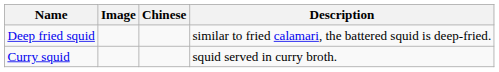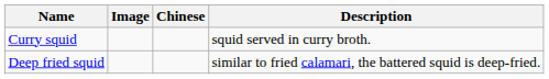rows swapped: Deep fried squid <-> Curry squid
